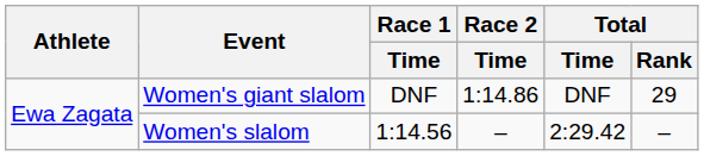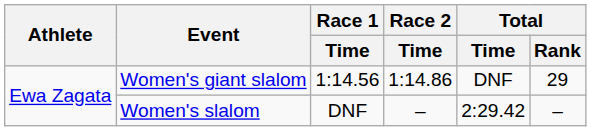Women's giant slalom | Race 1 / Time: DNF -> 1:14.56
Women's slalom | Race 1 / Time: 1:14.56 -> DNF
